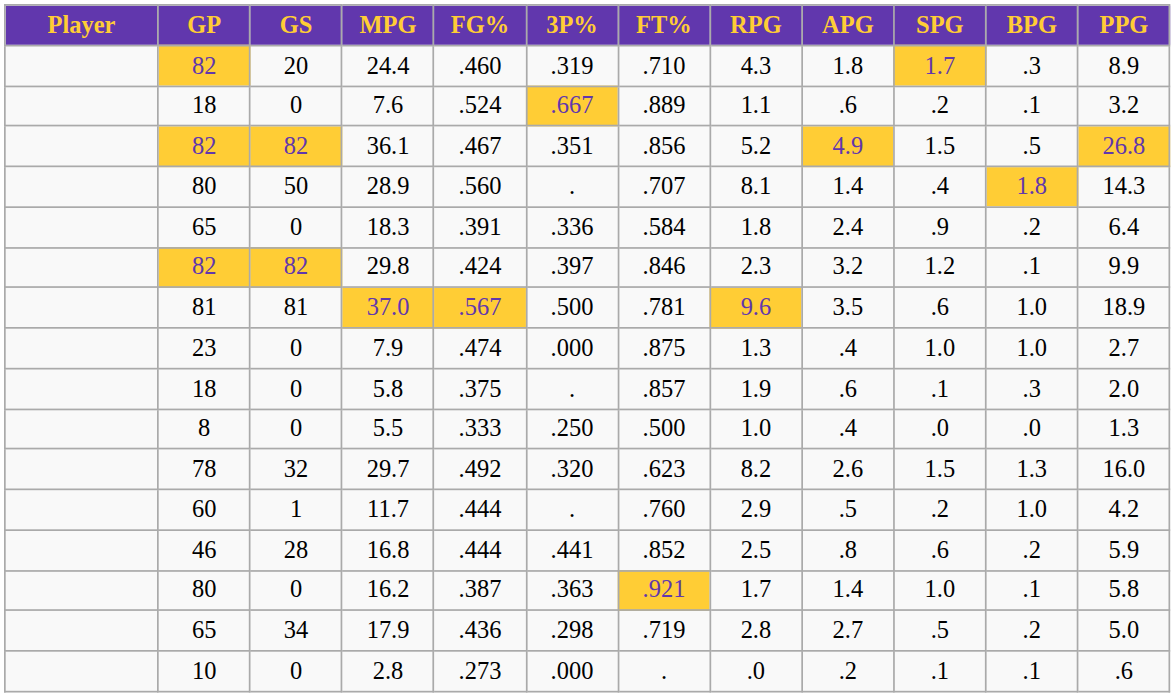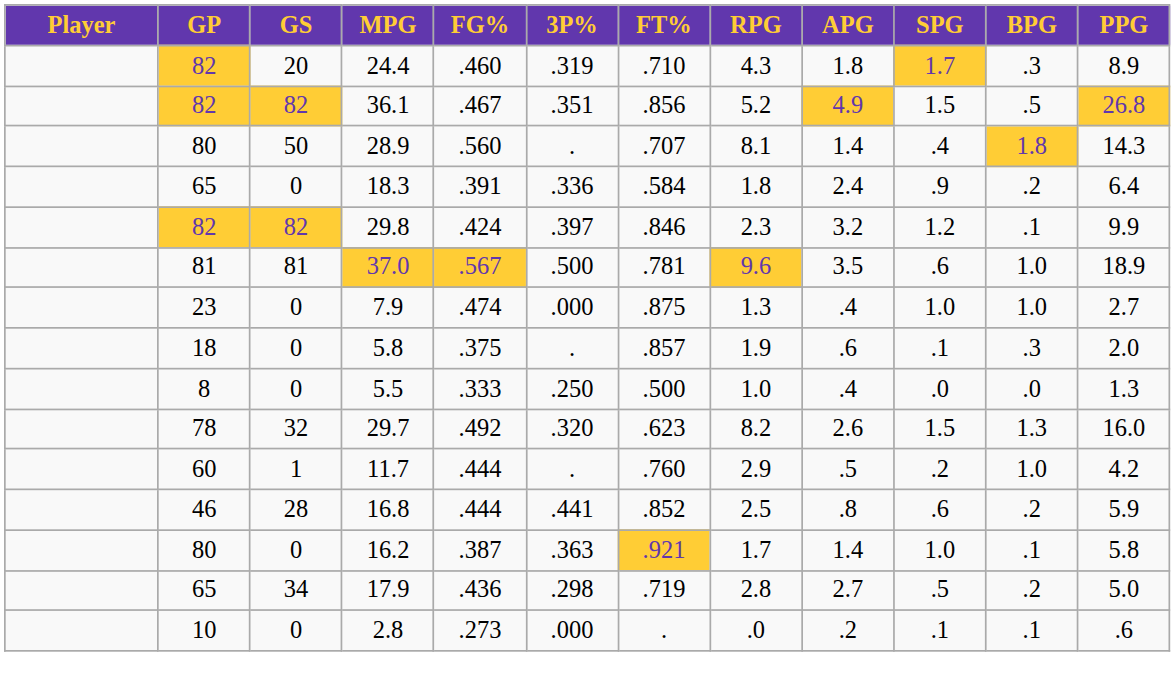- row: 18 | 0 | 7.6 | .524 | .667 | .889 | 1.1 | .6 | .2 | .1 | 3.2
